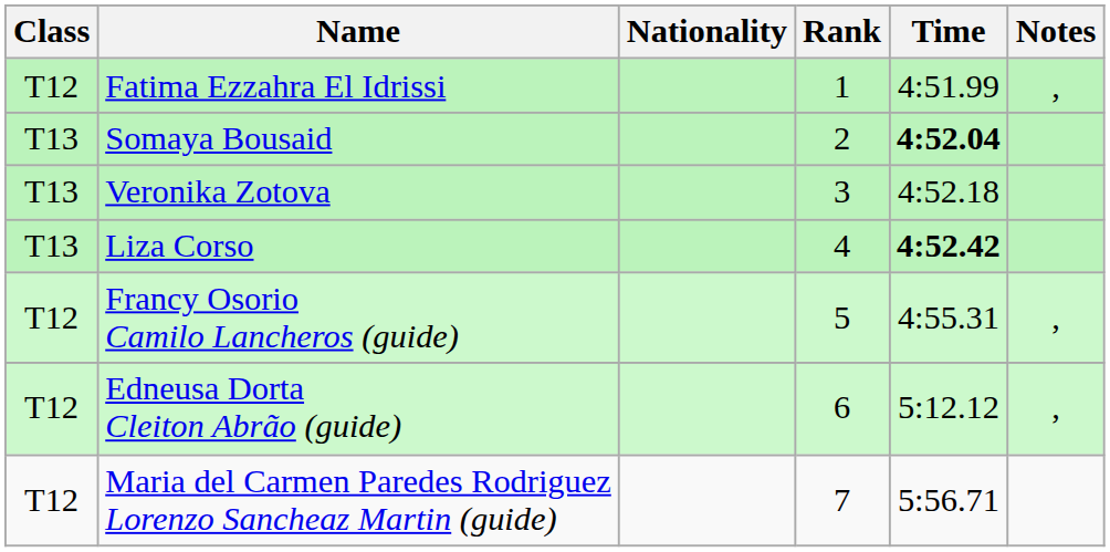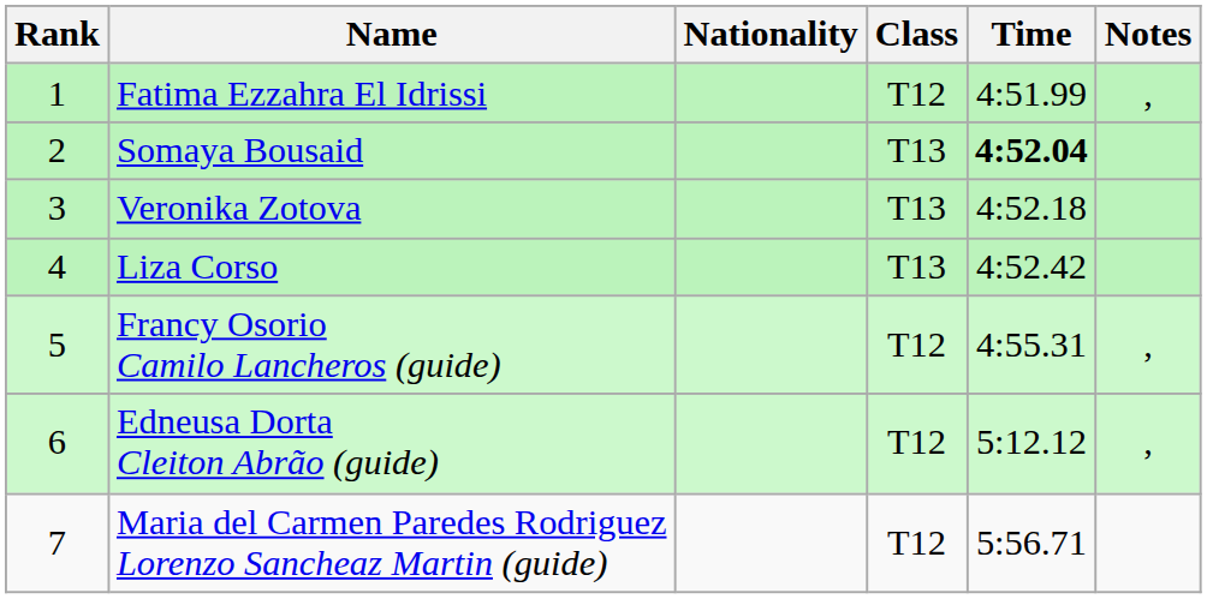columns swapped: Rank <-> Class
Liza Corso | Time: bold -> normal
